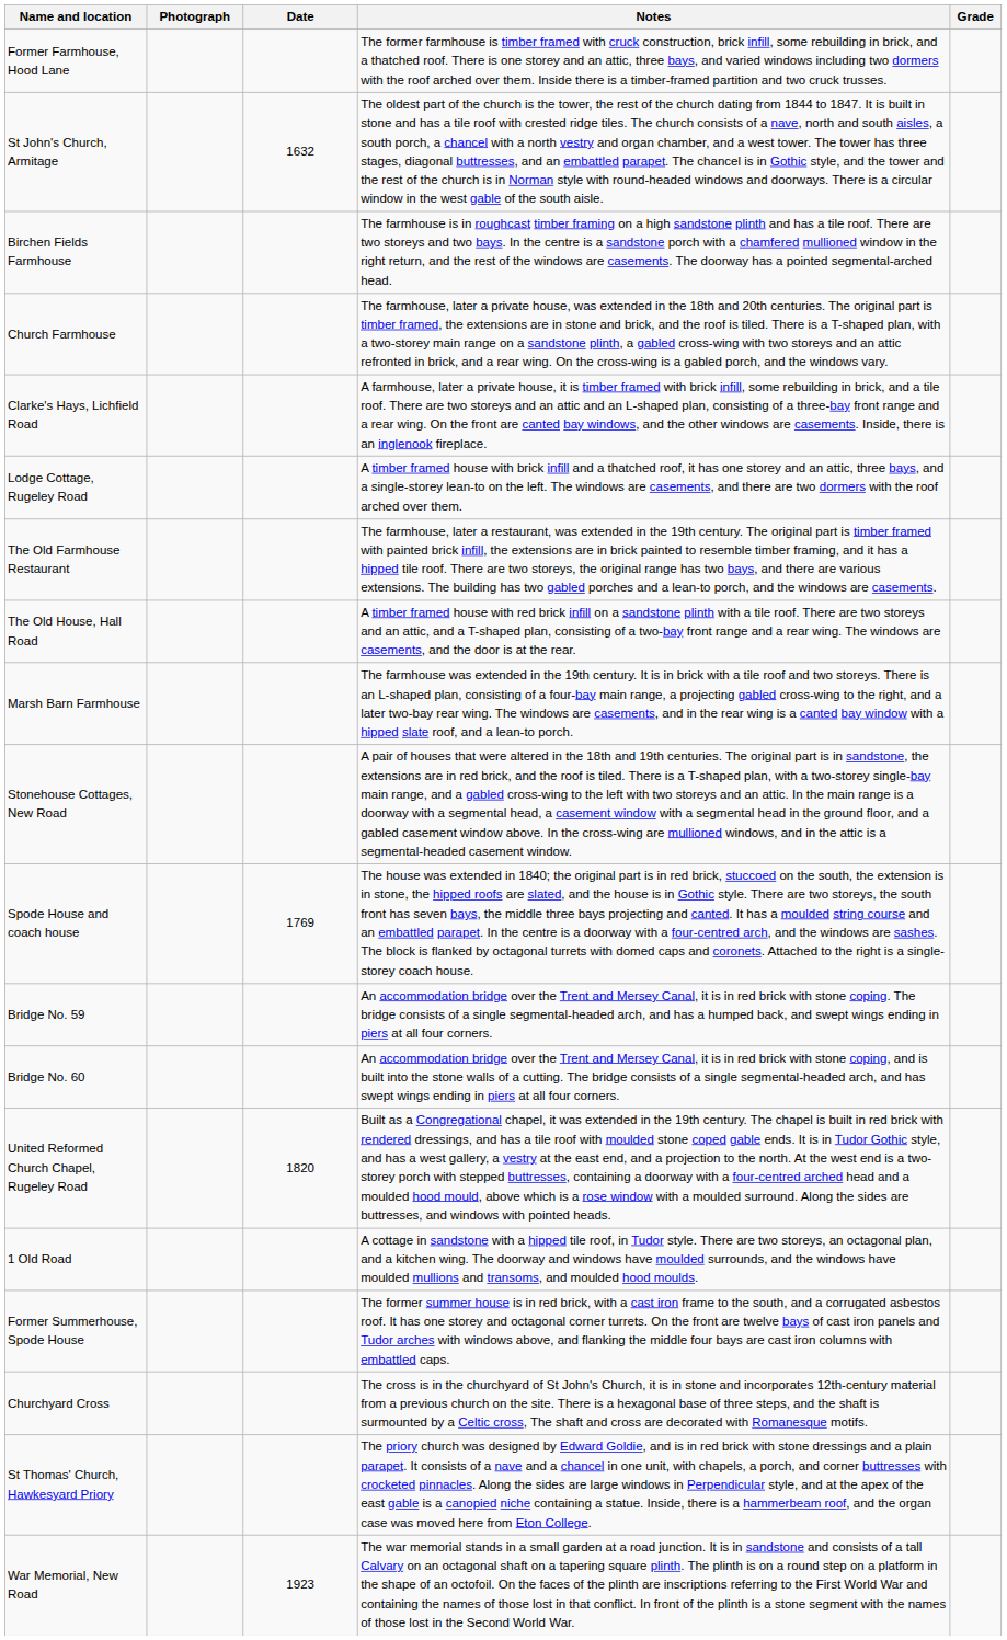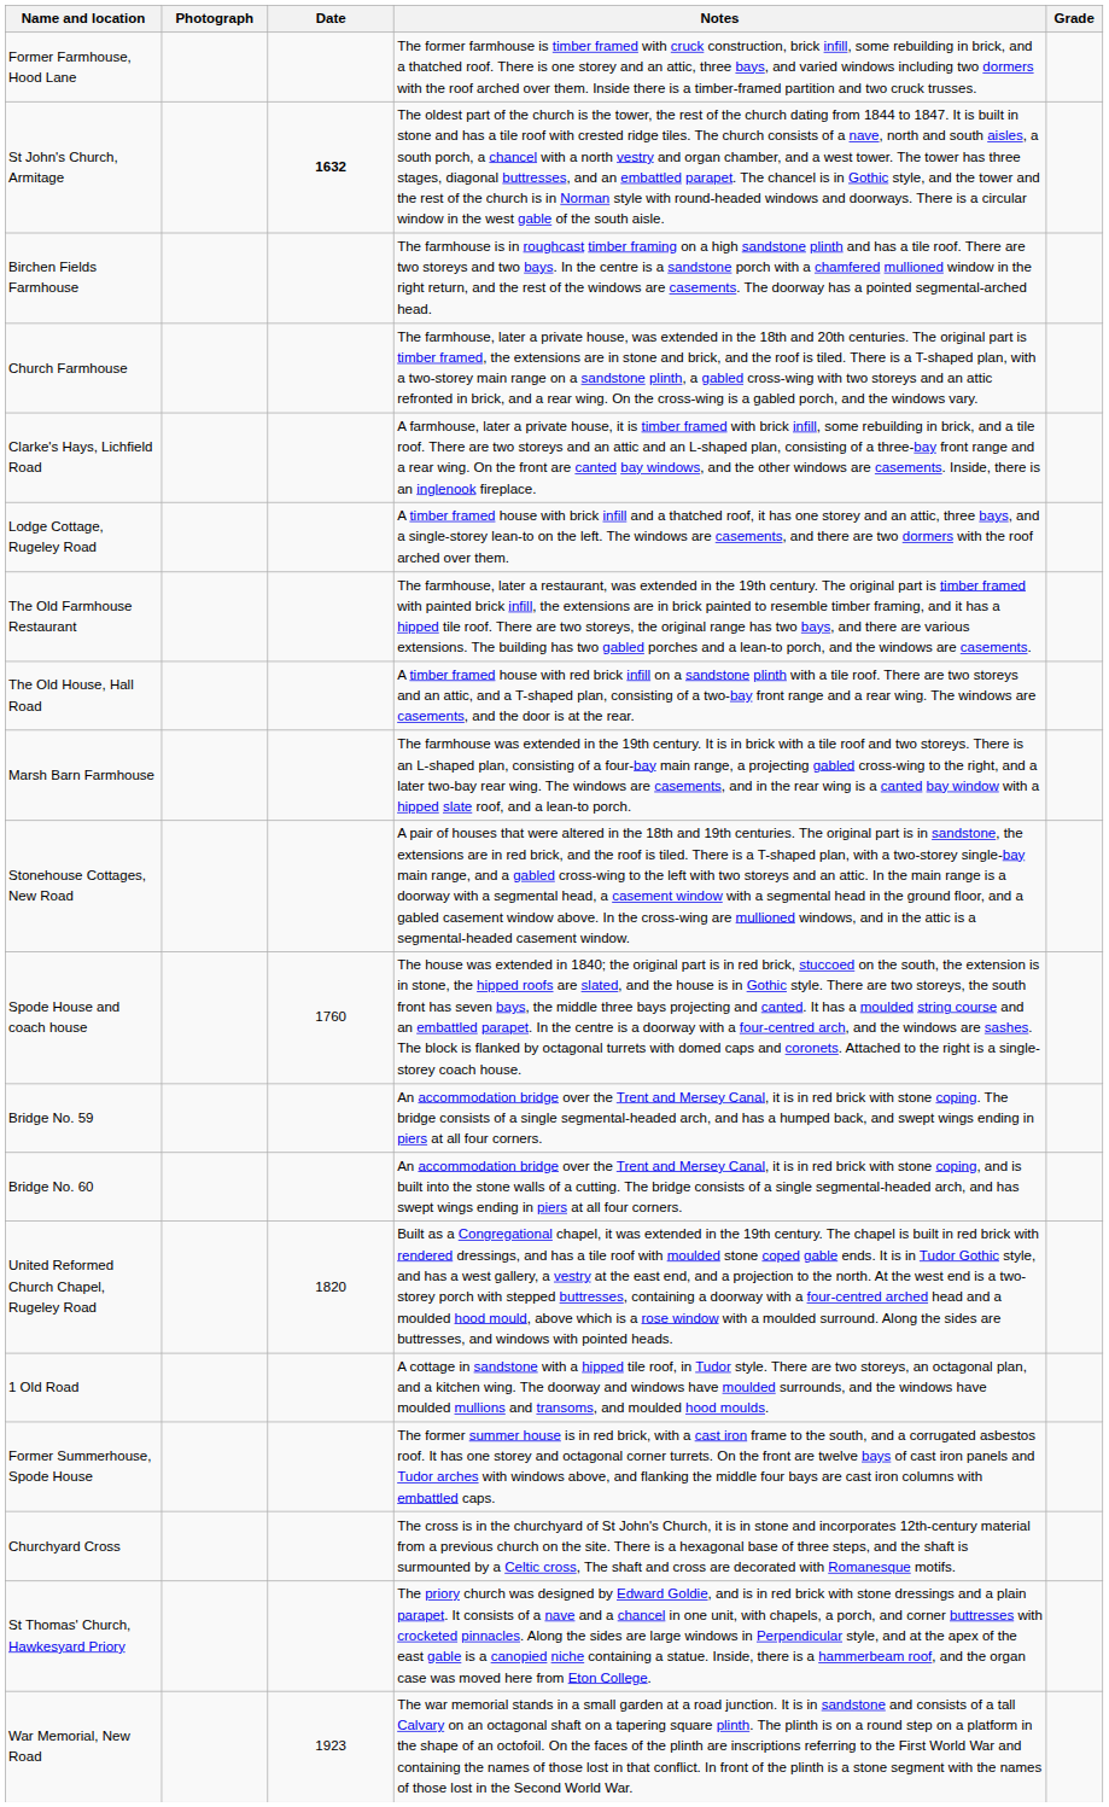St John's Church, Armitage | Date: normal -> bold
Spode House and coach house | Date: 1769 -> 1760
